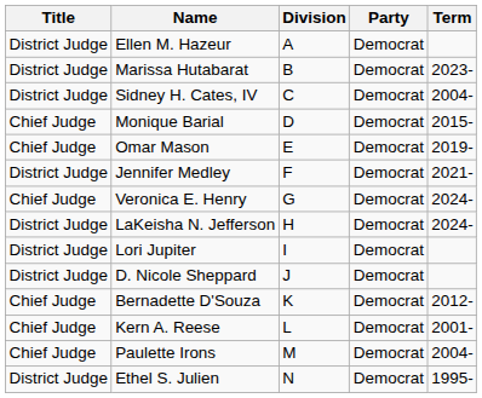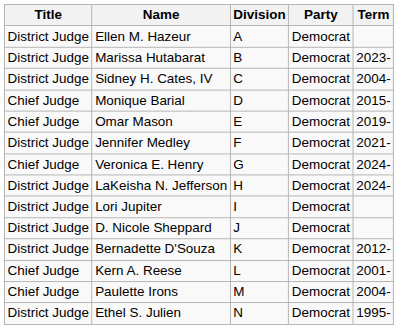Bernadette D'Souza | Title: Chief Judge -> District Judge
